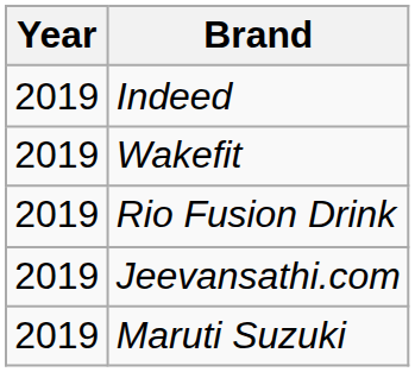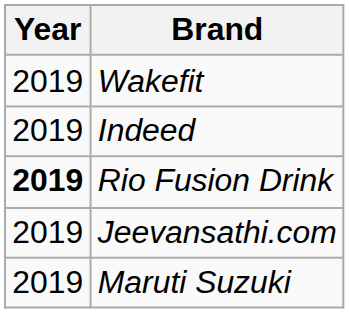rows swapped: Indeed <-> Wakefit
Rio Fusion Drink | Year: normal -> bold
